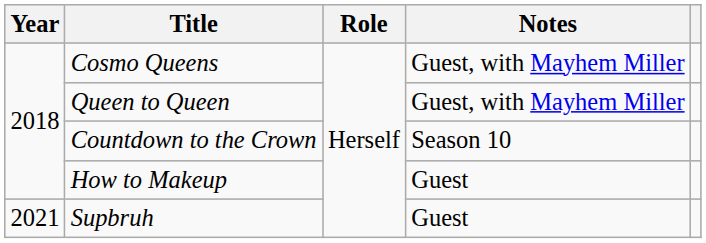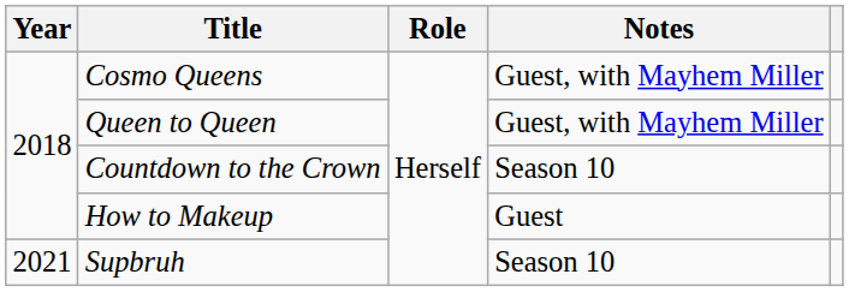Supbruh | Notes: Guest -> Season 10
